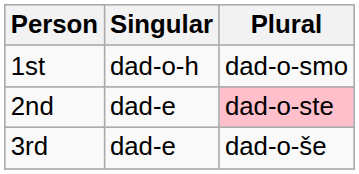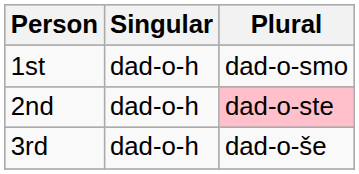2nd | Singular: dad-e -> dad-o-h
3rd | Singular: dad-e -> dad-o-h
